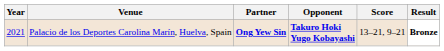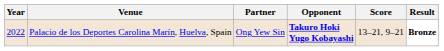Palacio de los Deportes Carolina Marín, Huelva, Spain | Year: 2021 -> 2022
Palacio de los Deportes Carolina Marín, Huelva, Spain | Partner: bold -> normal
